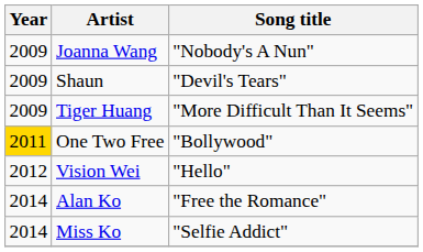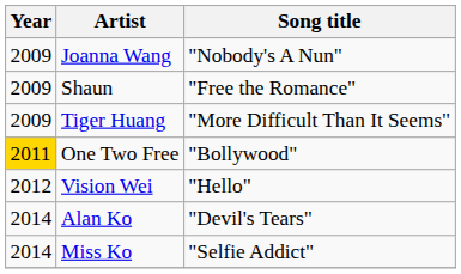Shaun | Song title: "Devil's Tears" -> "Free the Romance"
Alan Ko | Song title: "Free the Romance" -> "Devil's Tears"
